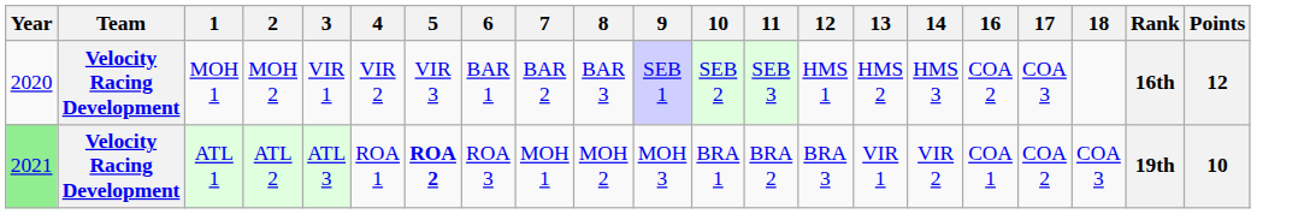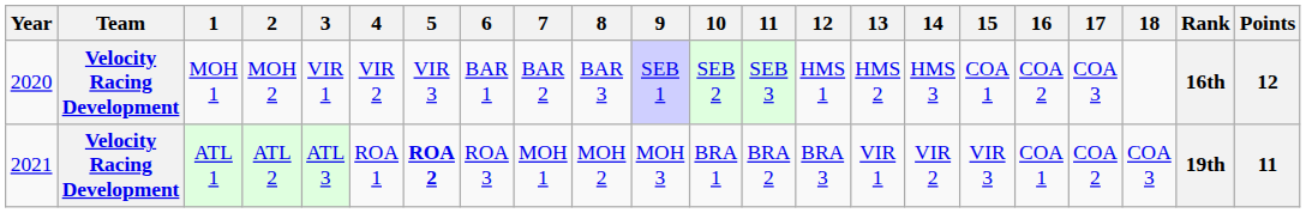+ column: 15 | COA 1 | VIR 3
ATL 1 | Year: lightgreen background -> no background
ATL 1 | Points: 10 -> 11
